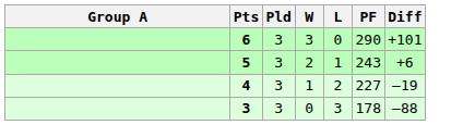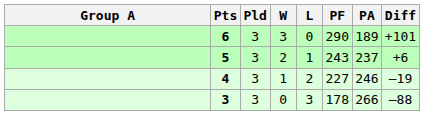+ column: PA | 189 | 237 | 246 | 266
